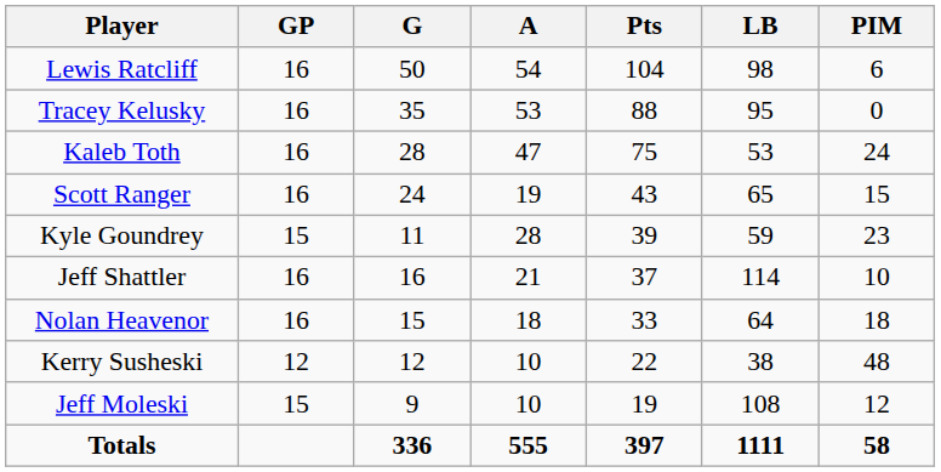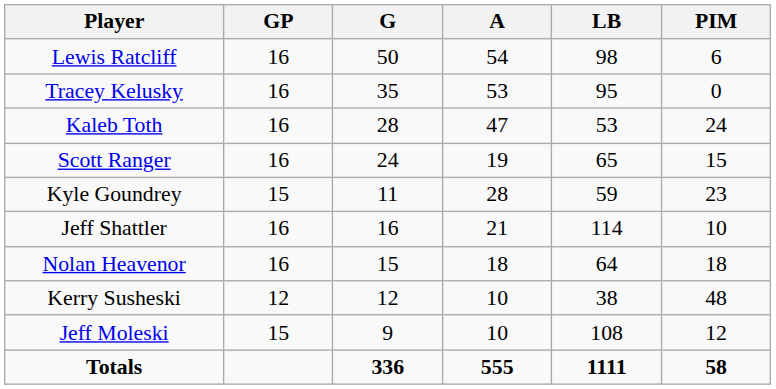- column: Pts | 104 | 88 | 75 | 43 | 39 | 37 | 33 | 22 | 19 | 397
